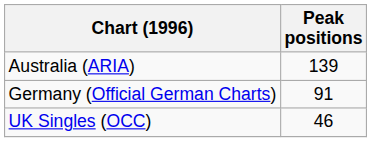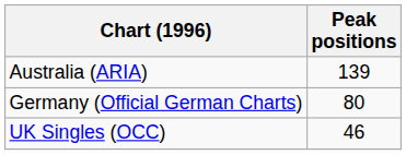Germany (Official German Charts) | Peak positions: 91 -> 80
